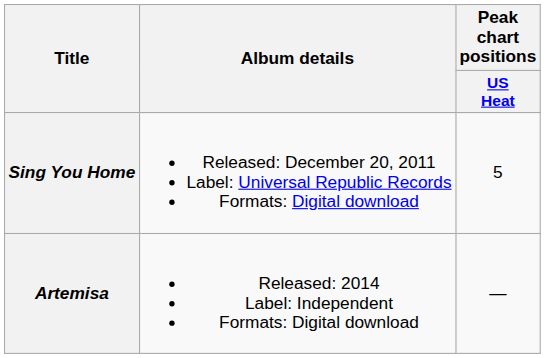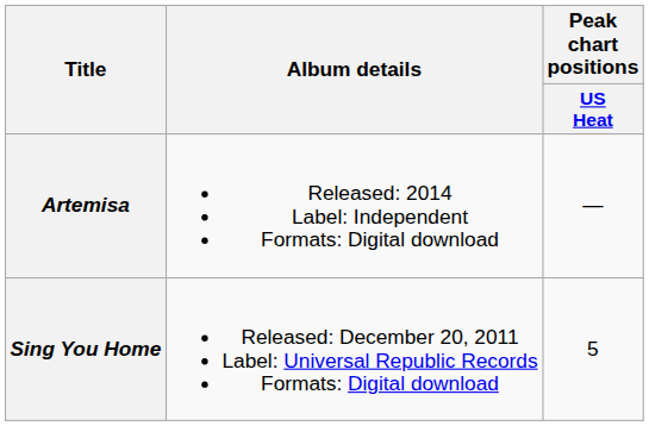rows swapped: Sing You Home <-> Artemisa
